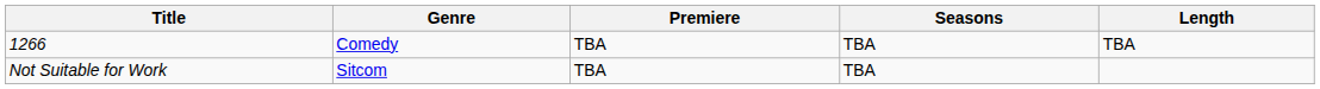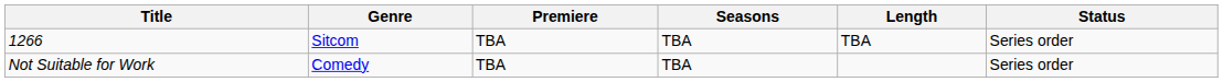+ column: Status | Series order | Series order
1266 | Genre: Comedy -> Sitcom
Not Suitable for Work | Genre: Sitcom -> Comedy
